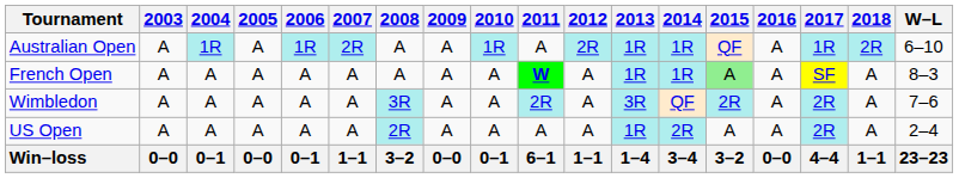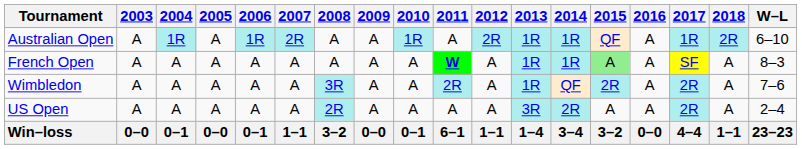Wimbledon | 2013: 3R -> 1R
US Open | 2013: 1R -> 3R
